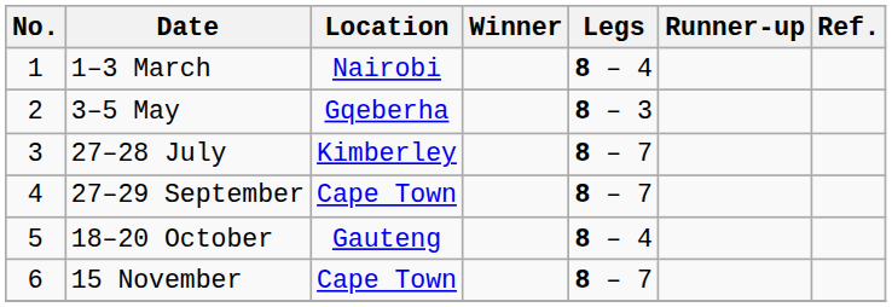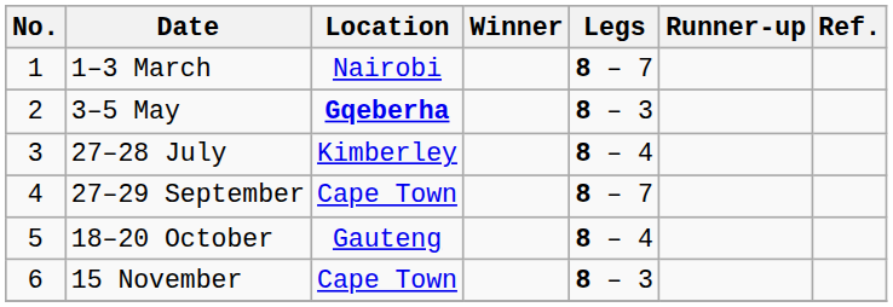1–3 March | Legs: 8 – 4 -> 8 – 7
3–5 May | Location: normal -> bold
27–28 July | Legs: 8 – 7 -> 8 – 4
15 November | Legs: 8 – 7 -> 8 – 3
